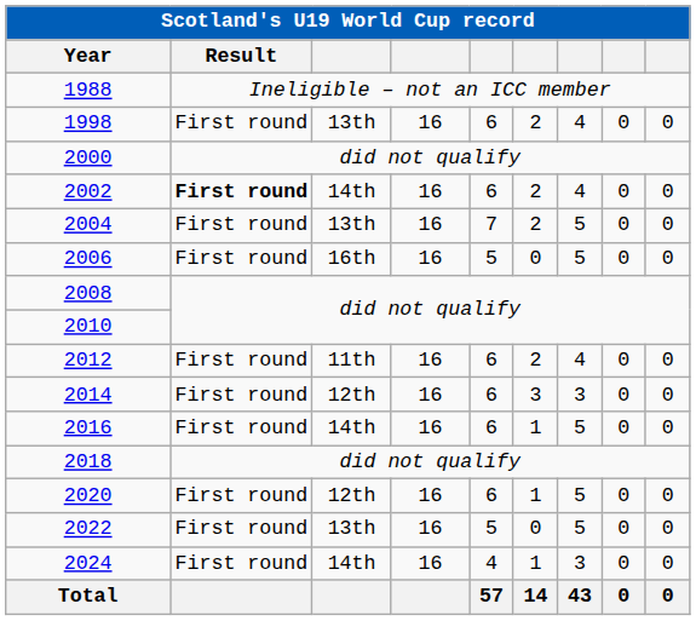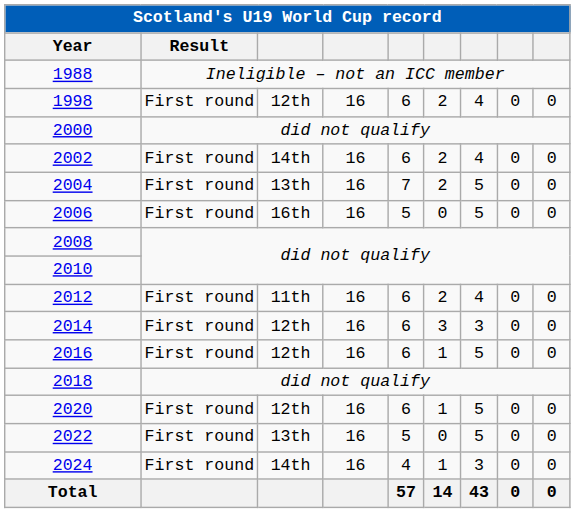1998 | column 3: 13th -> 12th
2002 | Result: bold -> normal
2016 | column 3: 14th -> 12th
